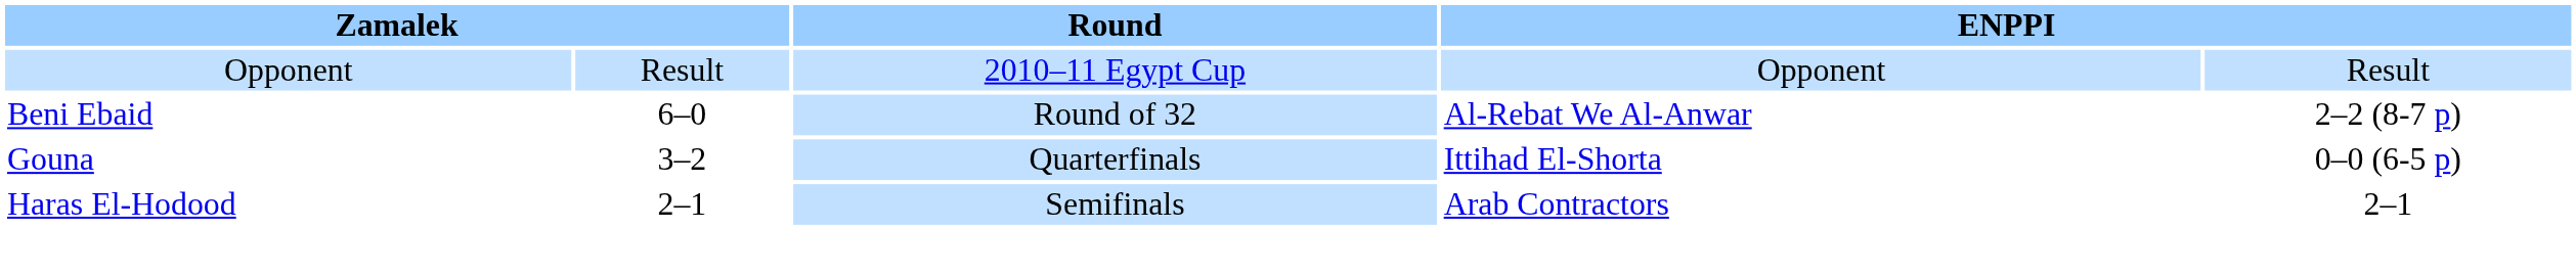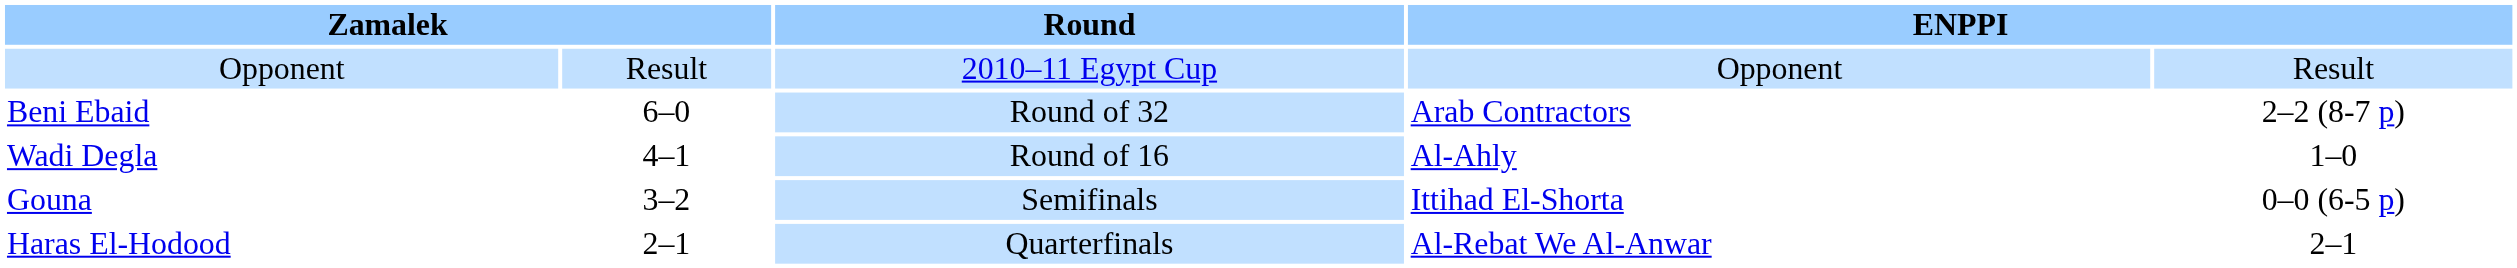Beni Ebaid | column 4: Al-Rebat We Al-Anwar -> Arab Contractors
+ row: Wadi Degla | 4–1 | Round of 16 | Al-Ahly | 1–0
Gouna | Round: Quarterfinals -> Semifinals
Haras El-Hodood | Round: Semifinals -> Quarterfinals
Haras El-Hodood | column 4: Arab Contractors -> Al-Rebat We Al-Anwar
